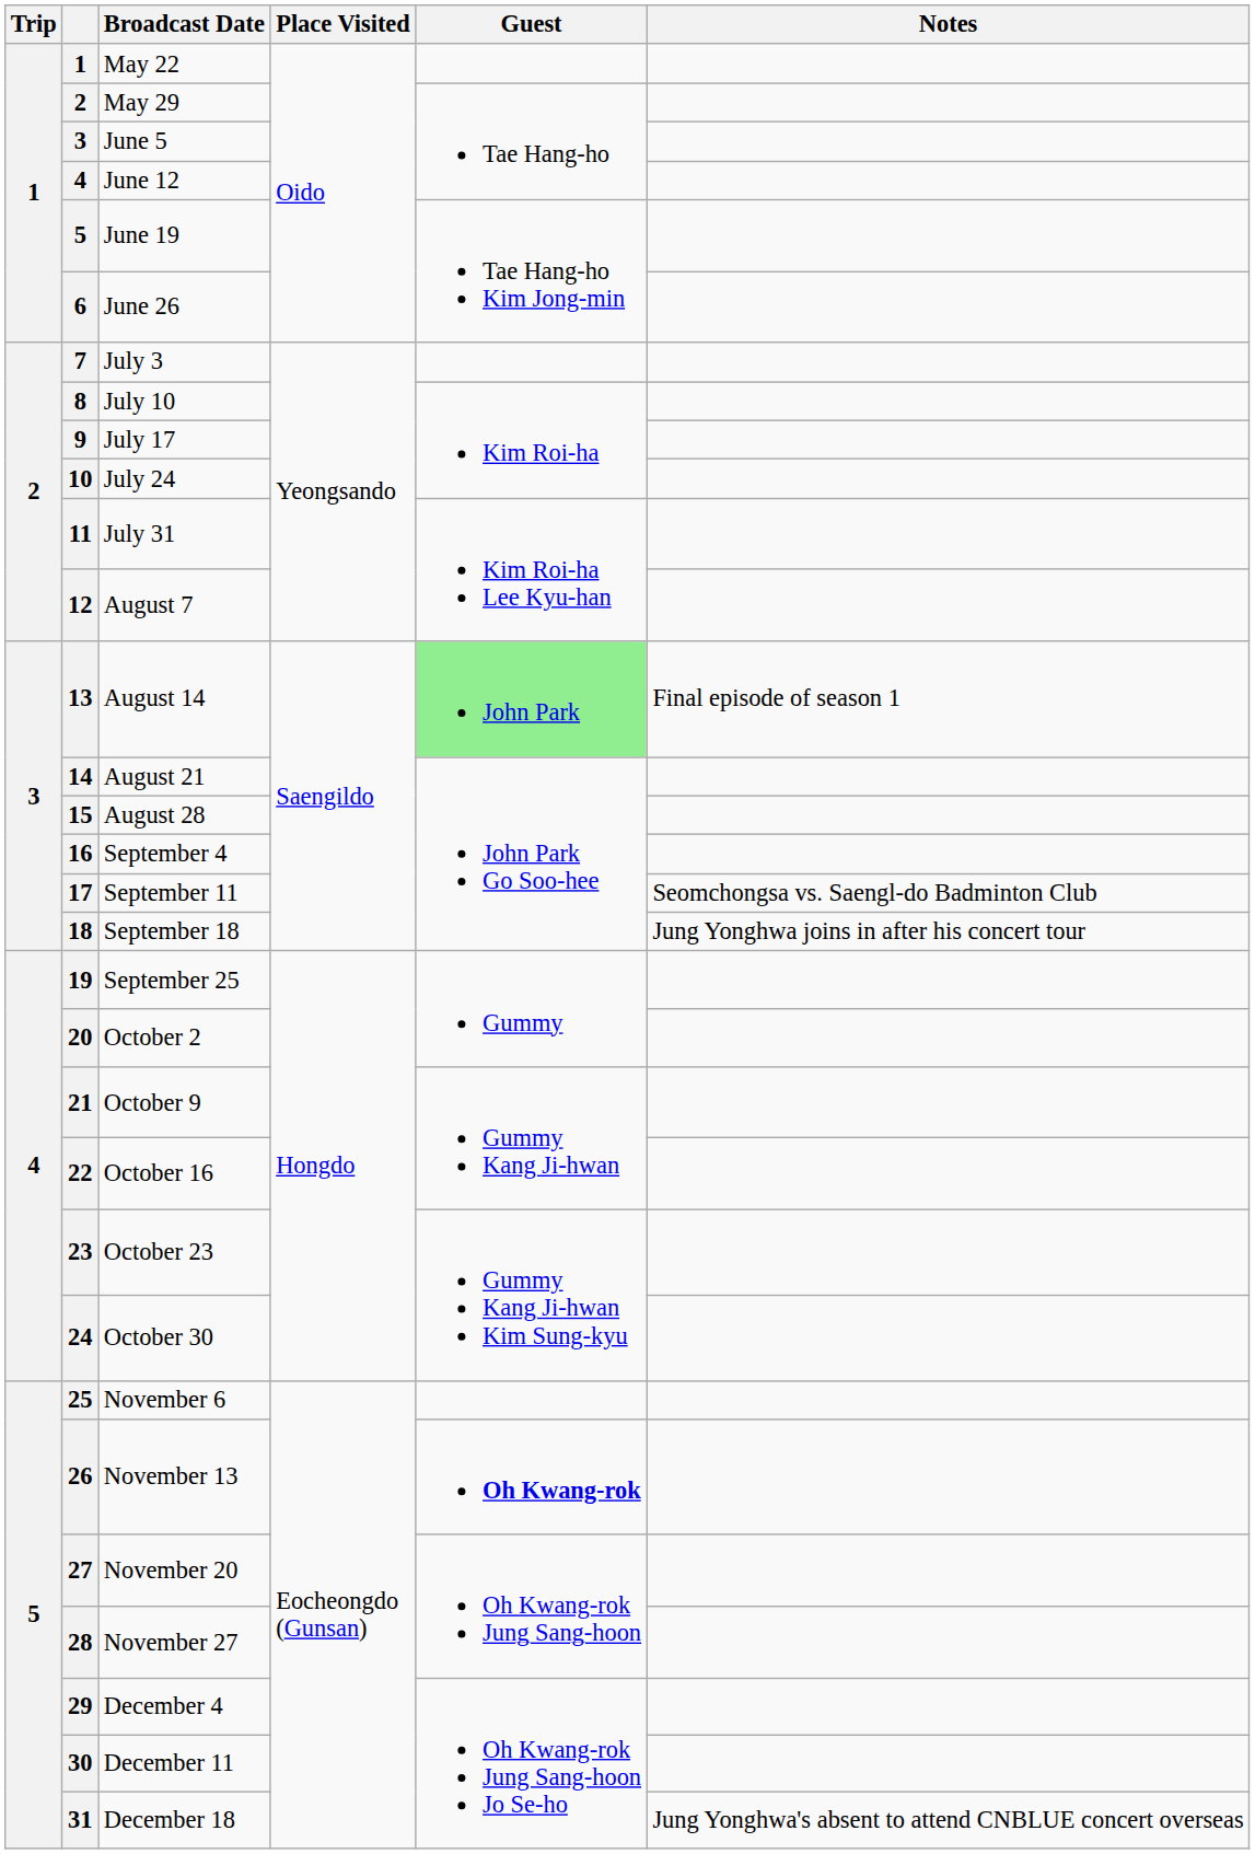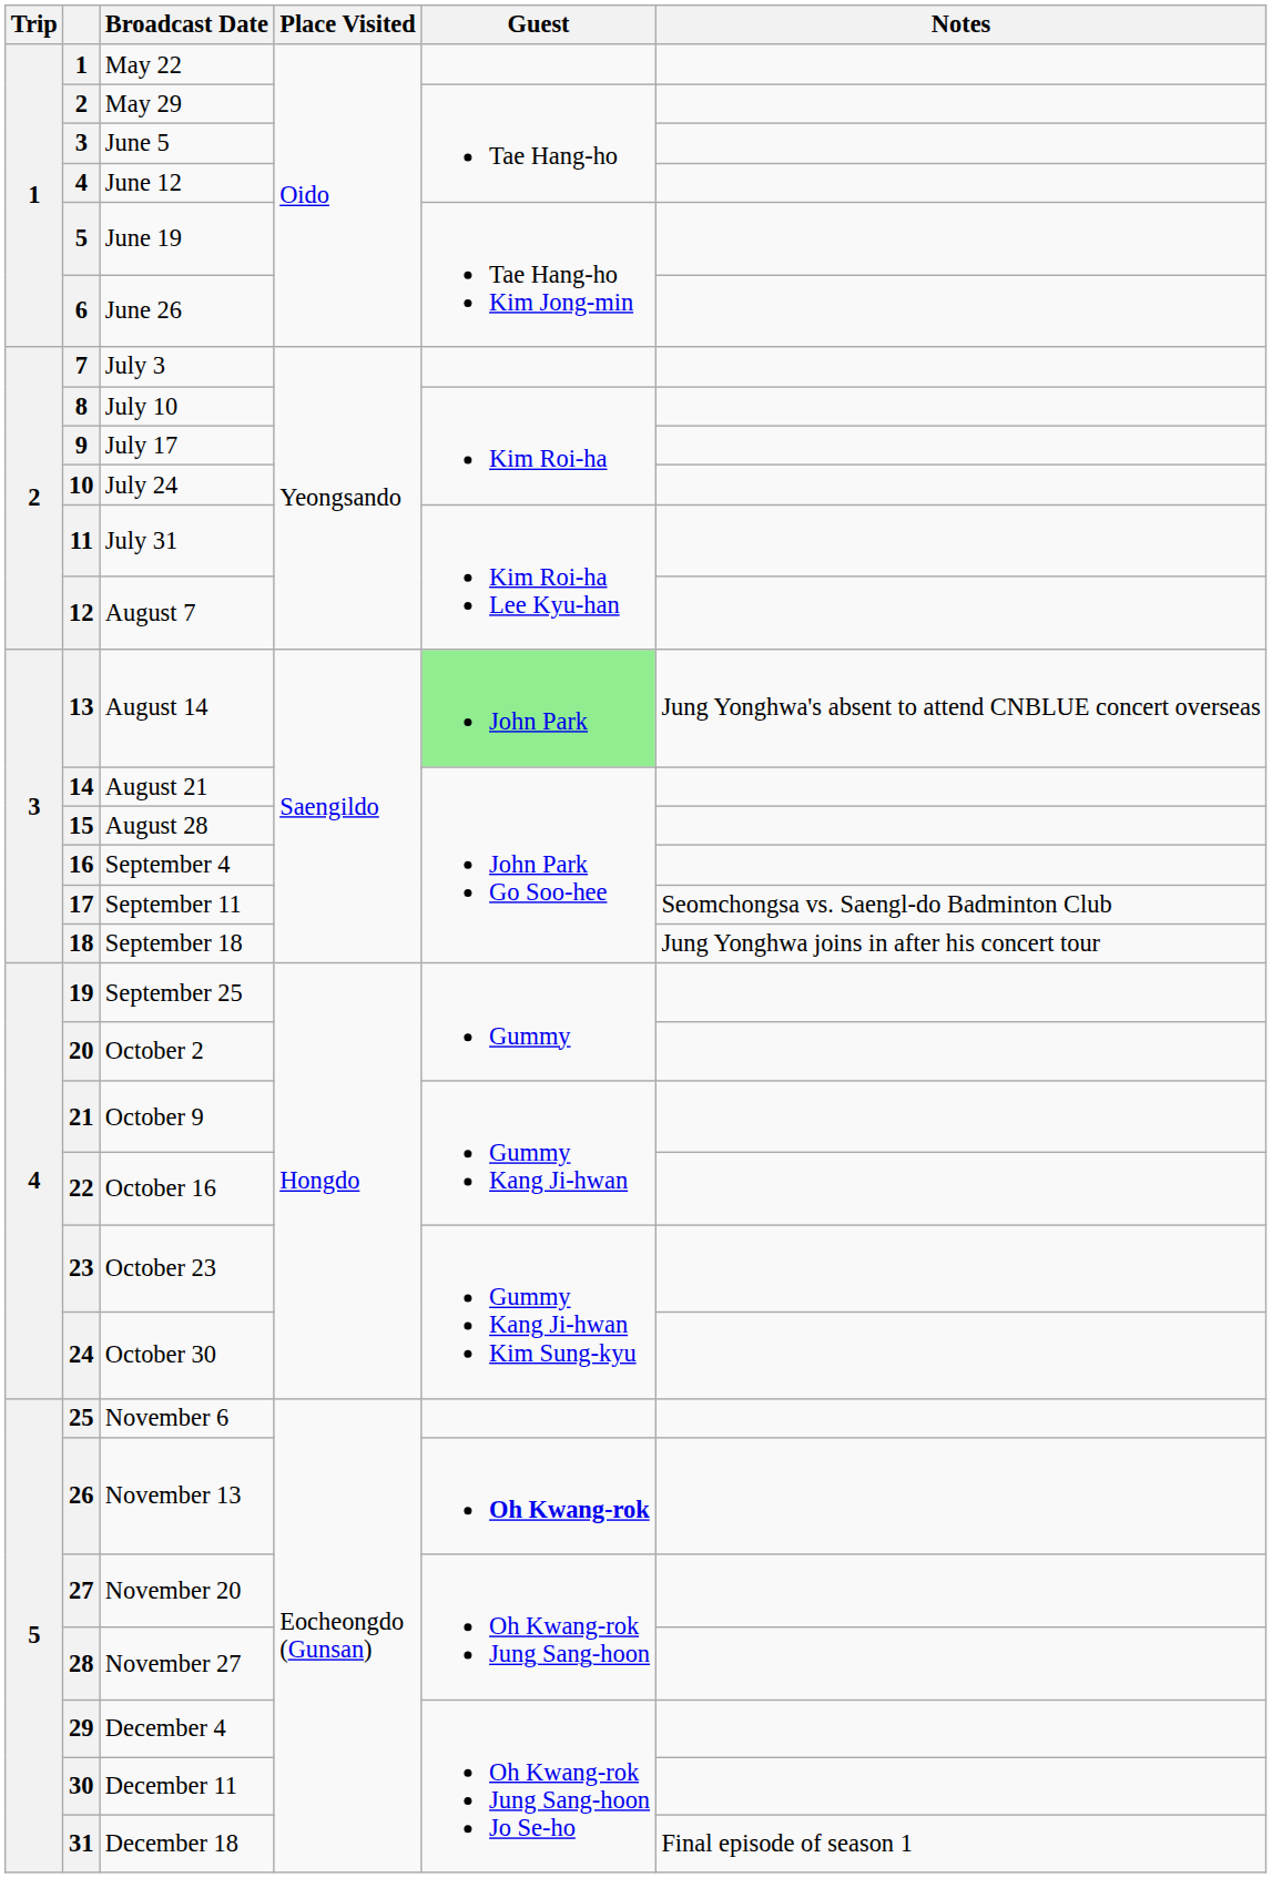August 14 | Notes: Final episode of season 1 -> Jung Yonghwa's absent to attend CNBLUE concert overseas
December 18 | Notes: Jung Yonghwa's absent to attend CNBLUE concert overseas -> Final episode of season 1
